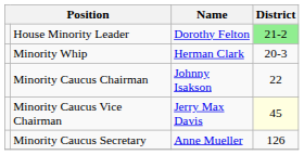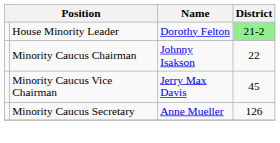- row: Minority Whip | Herman Clark | 20-3
Minority Caucus Vice Chairman | District: lightyellow background -> no background
